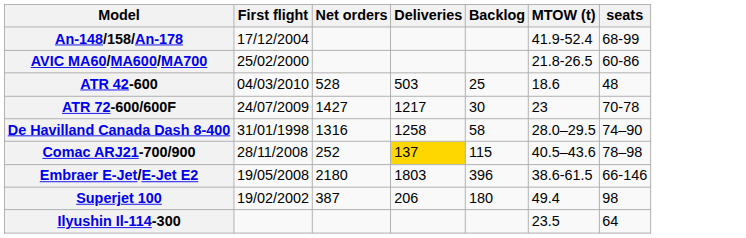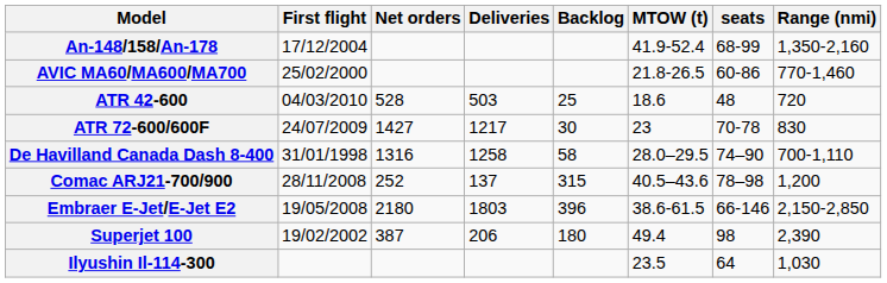+ column: Range (nmi) | 1,350-2,160 | 770-1,460 | 720 | 830 | 700-1,110 | 1,200 | 2,150-2,850 | 2,390 | 1,030
Comac ARJ21-700/900 | Deliveries: gold background -> no background
Comac ARJ21-700/900 | Backlog: 115 -> 315
